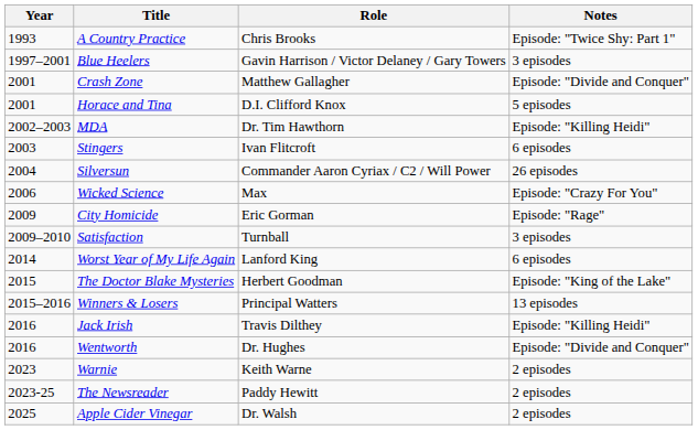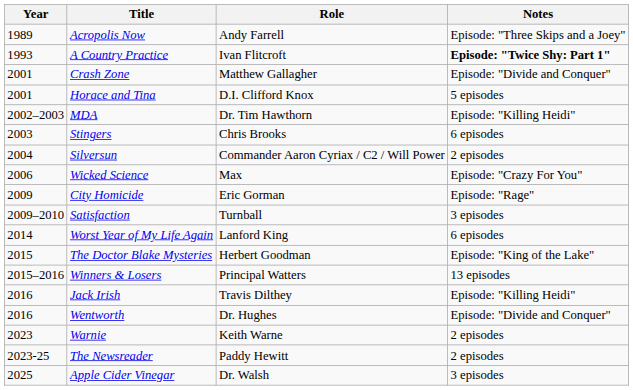+ row: 1989 | Acropolis Now | Andy Farrell | Episode: "Three Skips and a Joey"
A Country Practice | Role: Chris Brooks -> Ivan Flitcroft
A Country Practice | Notes: normal -> bold
- row: 1997–2001 | Blue Heelers | Gavin Harrison / Victor Delaney / Gary Towers | 3 episodes
Stingers | Role: Ivan Flitcroft -> Chris Brooks
Silversun | Notes: 26 episodes -> 2 episodes
Apple Cider Vinegar | Notes: 2 episodes -> 3 episodes
